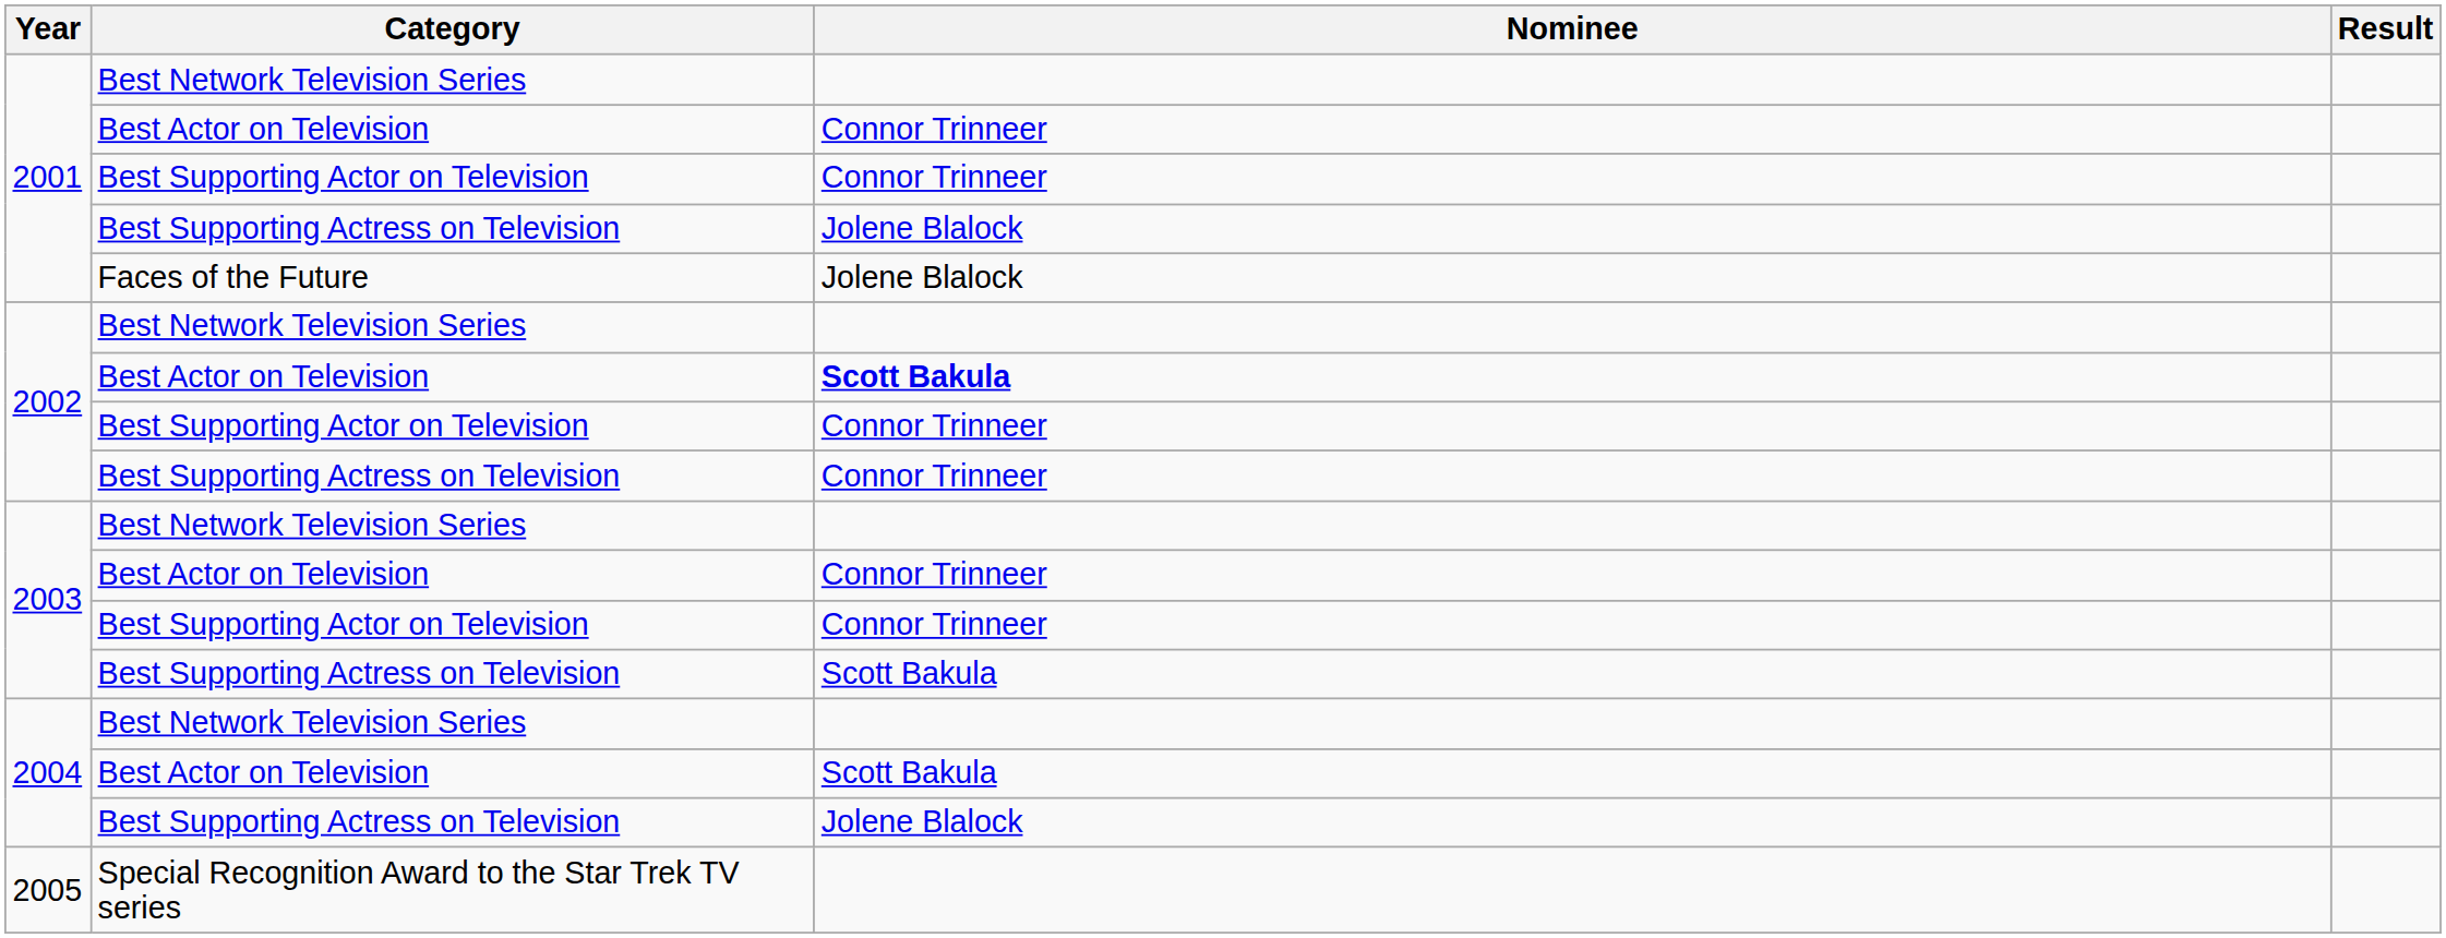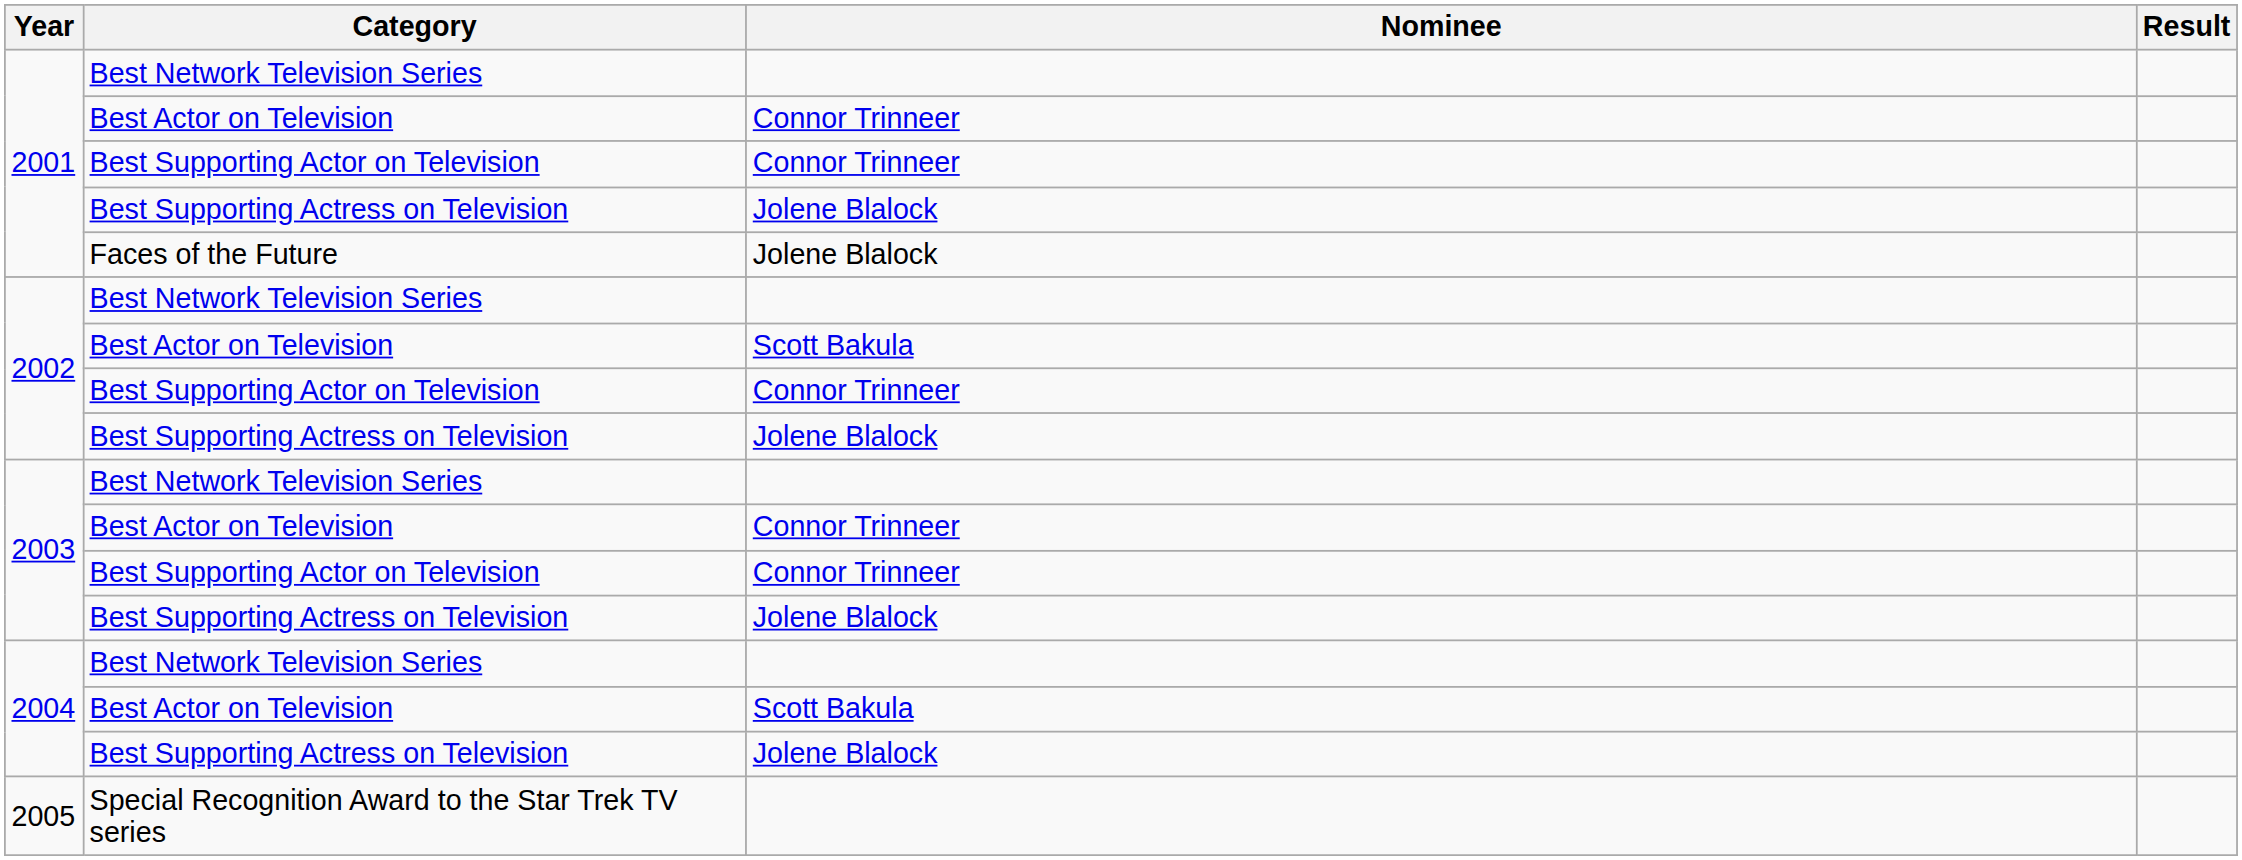2002 / Best Actor on Television | Nominee: bold -> normal
2002 / Best Supporting Actress on Television | Nominee: Connor Trinneer -> Jolene Blalock
2003 / Best Supporting Actress on Television | Nominee: Scott Bakula -> Jolene Blalock
